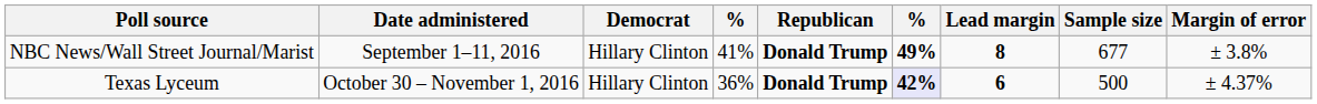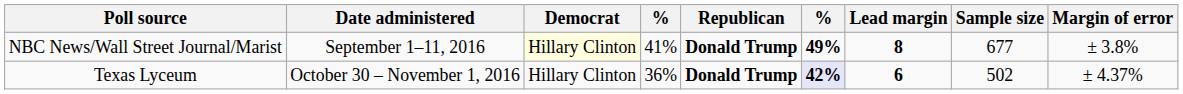NBC News/Wall Street Journal/Marist | Democrat: no background -> lightyellow background
Texas Lyceum | Sample size: 500 -> 502
